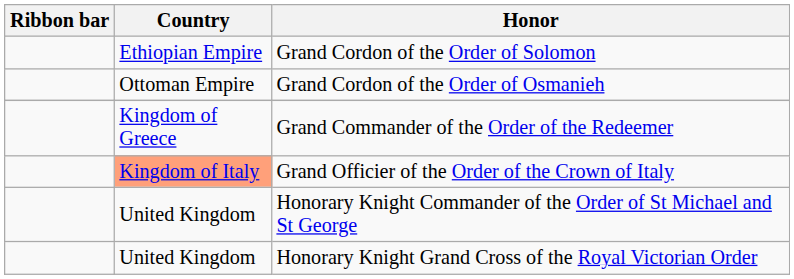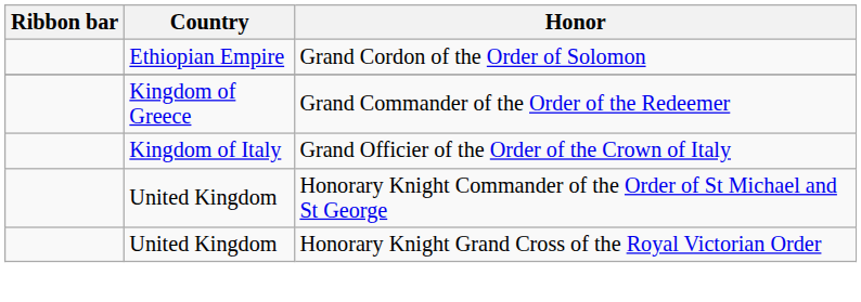- row: Ottoman Empire | Grand Cordon of the Order of Osmanieh
Grand Officier of the Order of the Crown of Italy | Country: lightsalmon background -> no background
